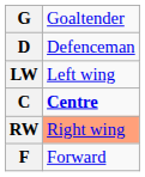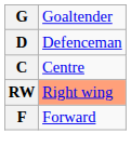- row: LW | Left wing
C | column 2: bold -> normal
